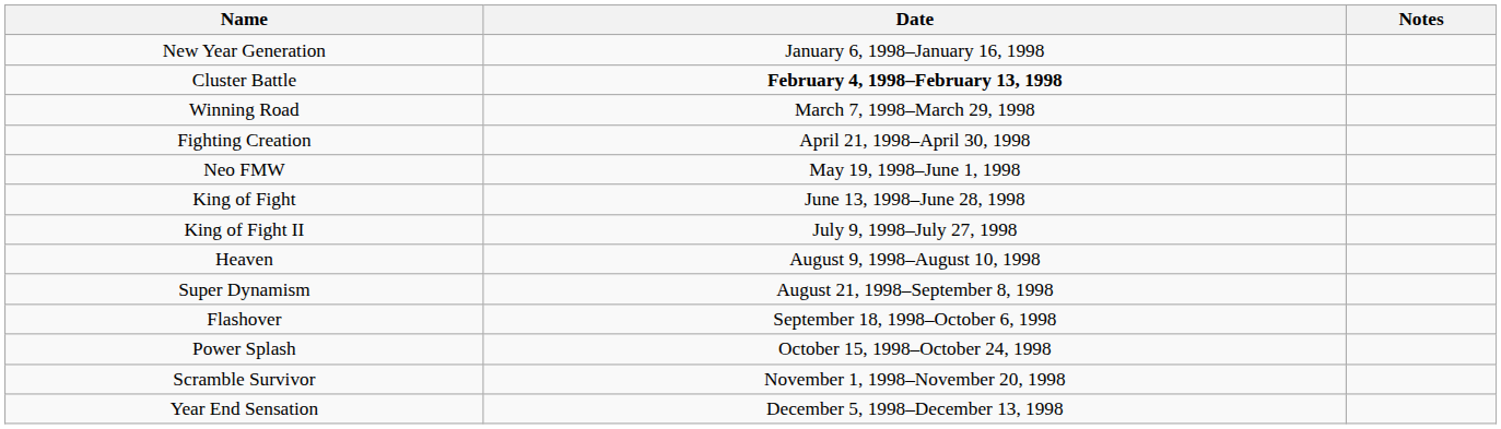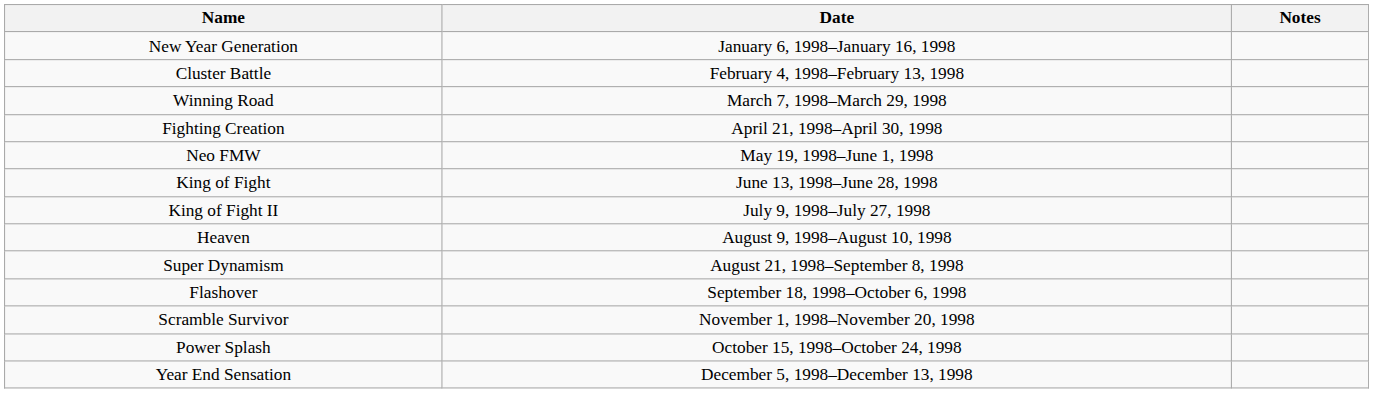Cluster Battle | Date: bold -> normal
rows swapped: Power Splash <-> Scramble Survivor
